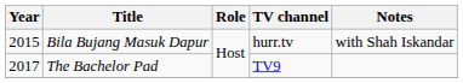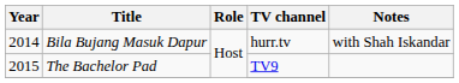Bila Bujang Masuk Dapur | Year: 2015 -> 2014
The Bachelor Pad | Year: 2017 -> 2015
